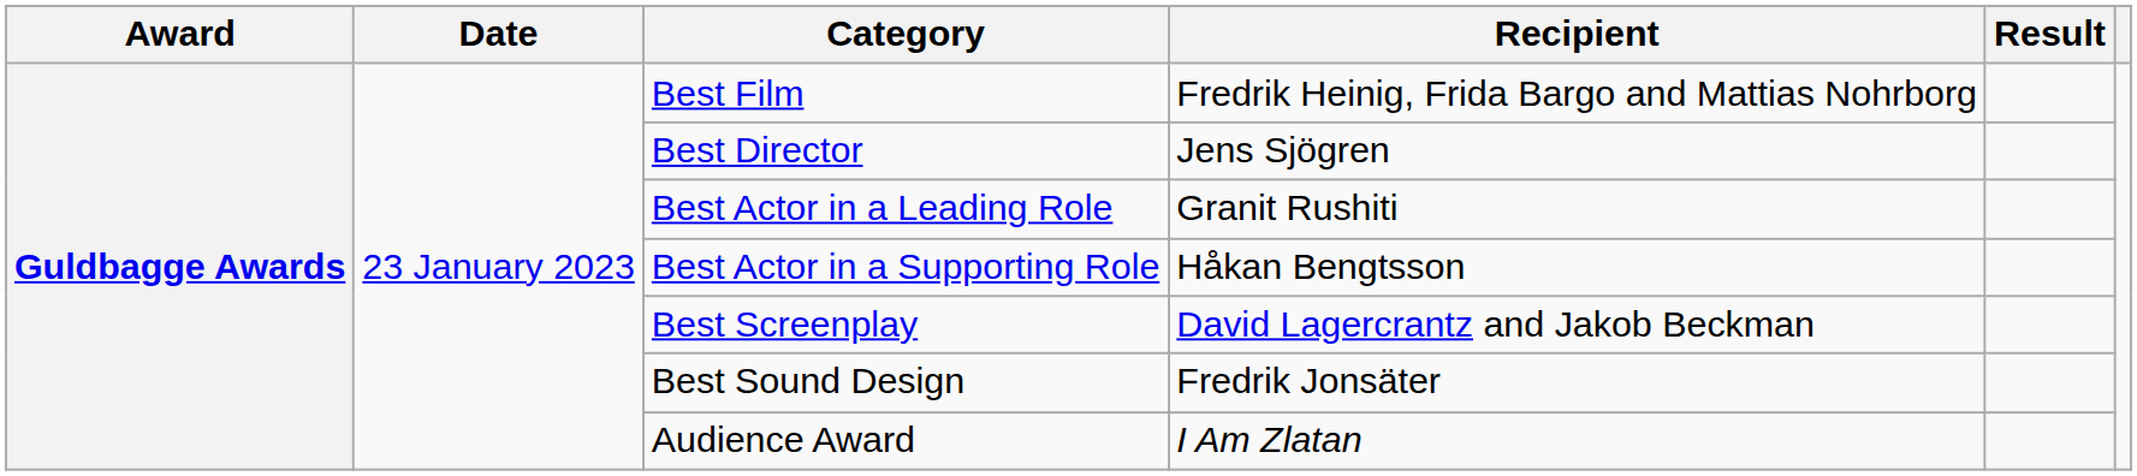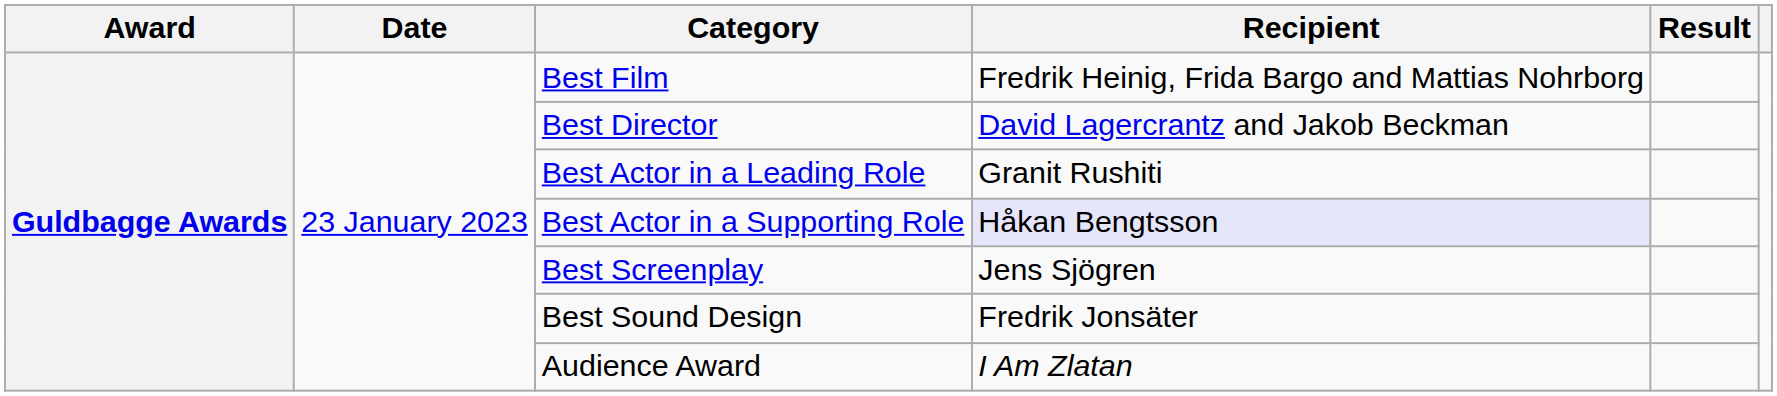Best Director | Recipient: Jens Sjögren -> David Lagercrantz and Jakob Beckman
Best Actor in a Supporting Role | Recipient: no background -> lavender background
Best Screenplay | Recipient: David Lagercrantz and Jakob Beckman -> Jens Sjögren
